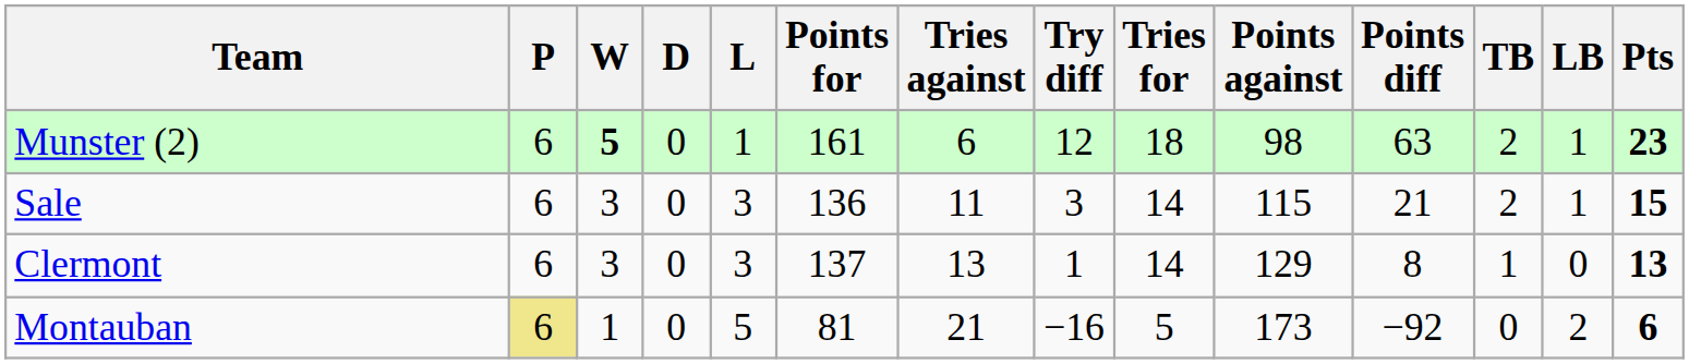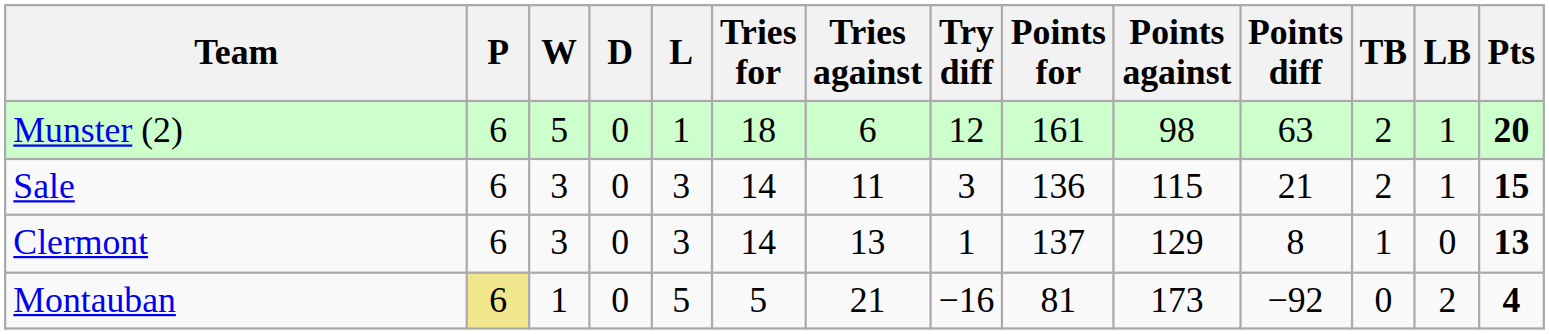columns swapped: Tries for <-> Points for
Munster (2) | W: bold -> normal
Munster (2) | Pts: 23 -> 20
Montauban | Pts: 6 -> 4
